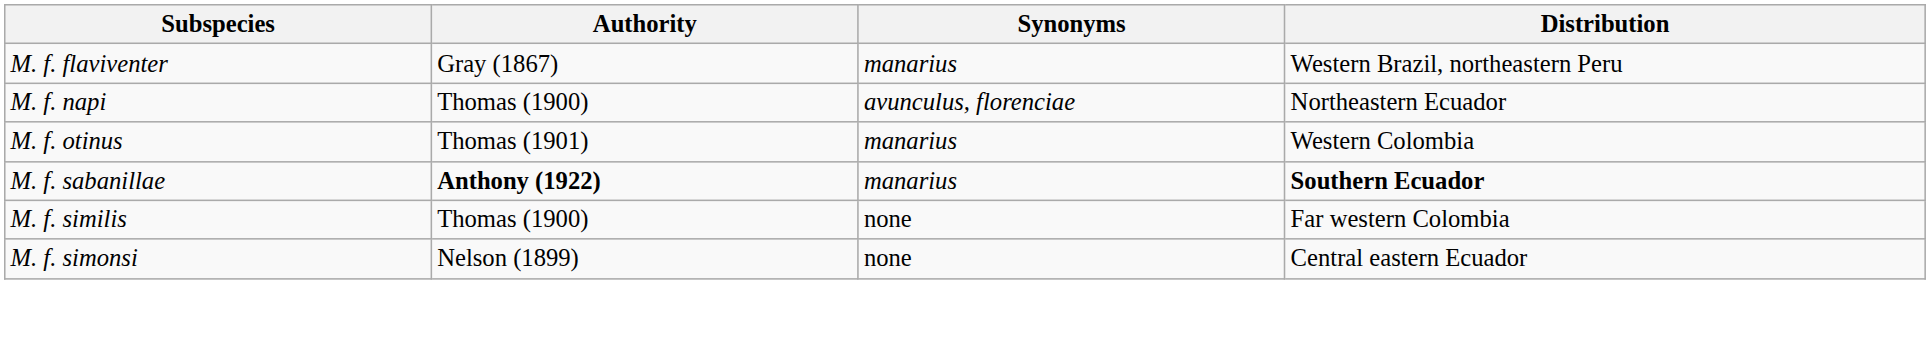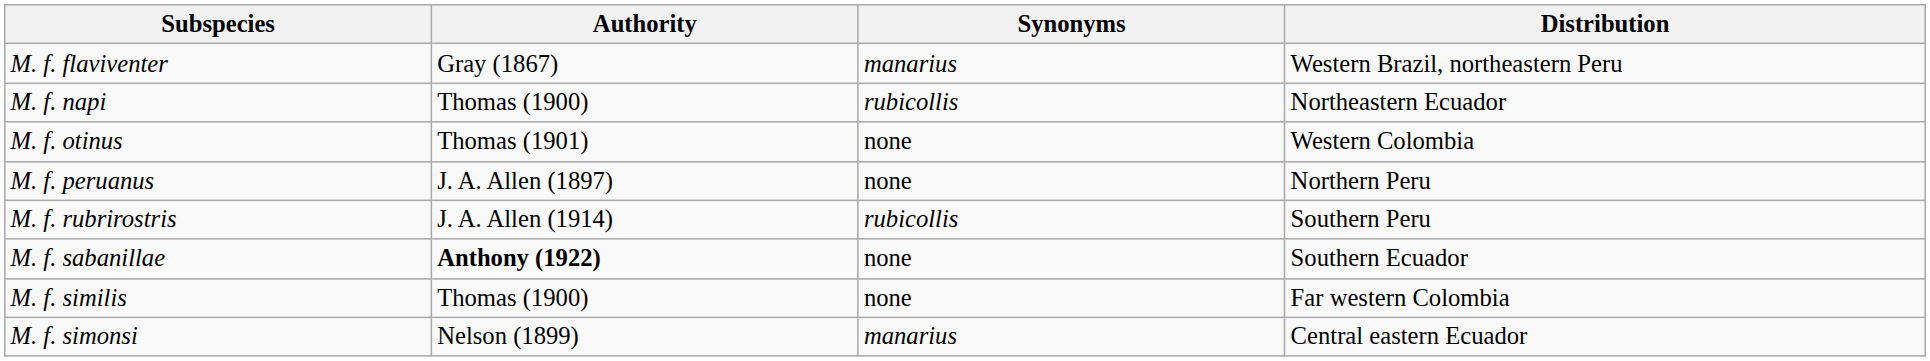M. f. napi | Synonyms: avunculus, florenciae -> rubicollis
M. f. otinus | Synonyms: manarius -> none
+ row: M. f. peruanus | J. A. Allen (1897) | none | Northern Peru
+ row: M. f. rubrirostris | J. A. Allen (1914) | rubicollis | Southern Peru
M. f. sabanillae | Synonyms: manarius -> none
M. f. sabanillae | Distribution: bold -> normal
M. f. simonsi | Synonyms: none -> manarius
